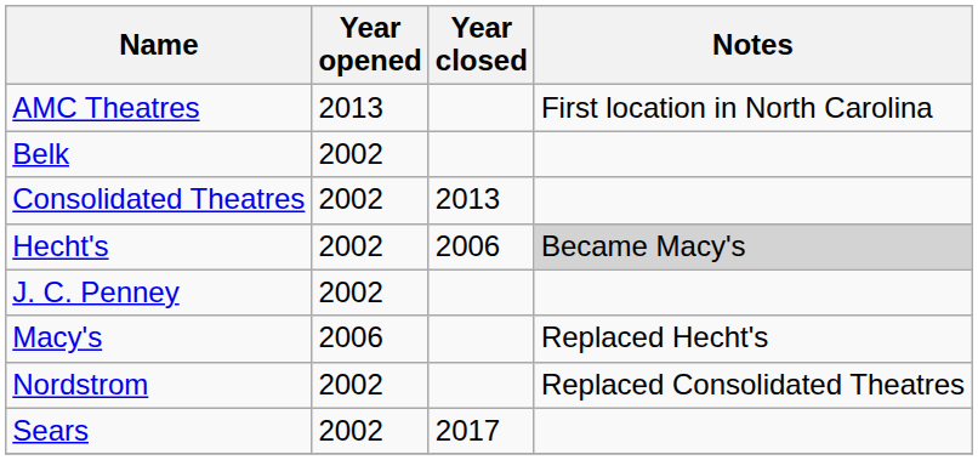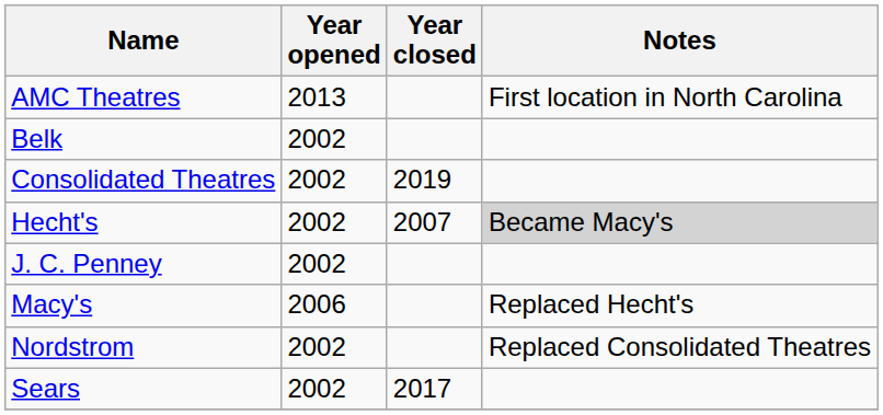Consolidated Theatres | Year closed: 2013 -> 2019
Hecht's | Year closed: 2006 -> 2007
